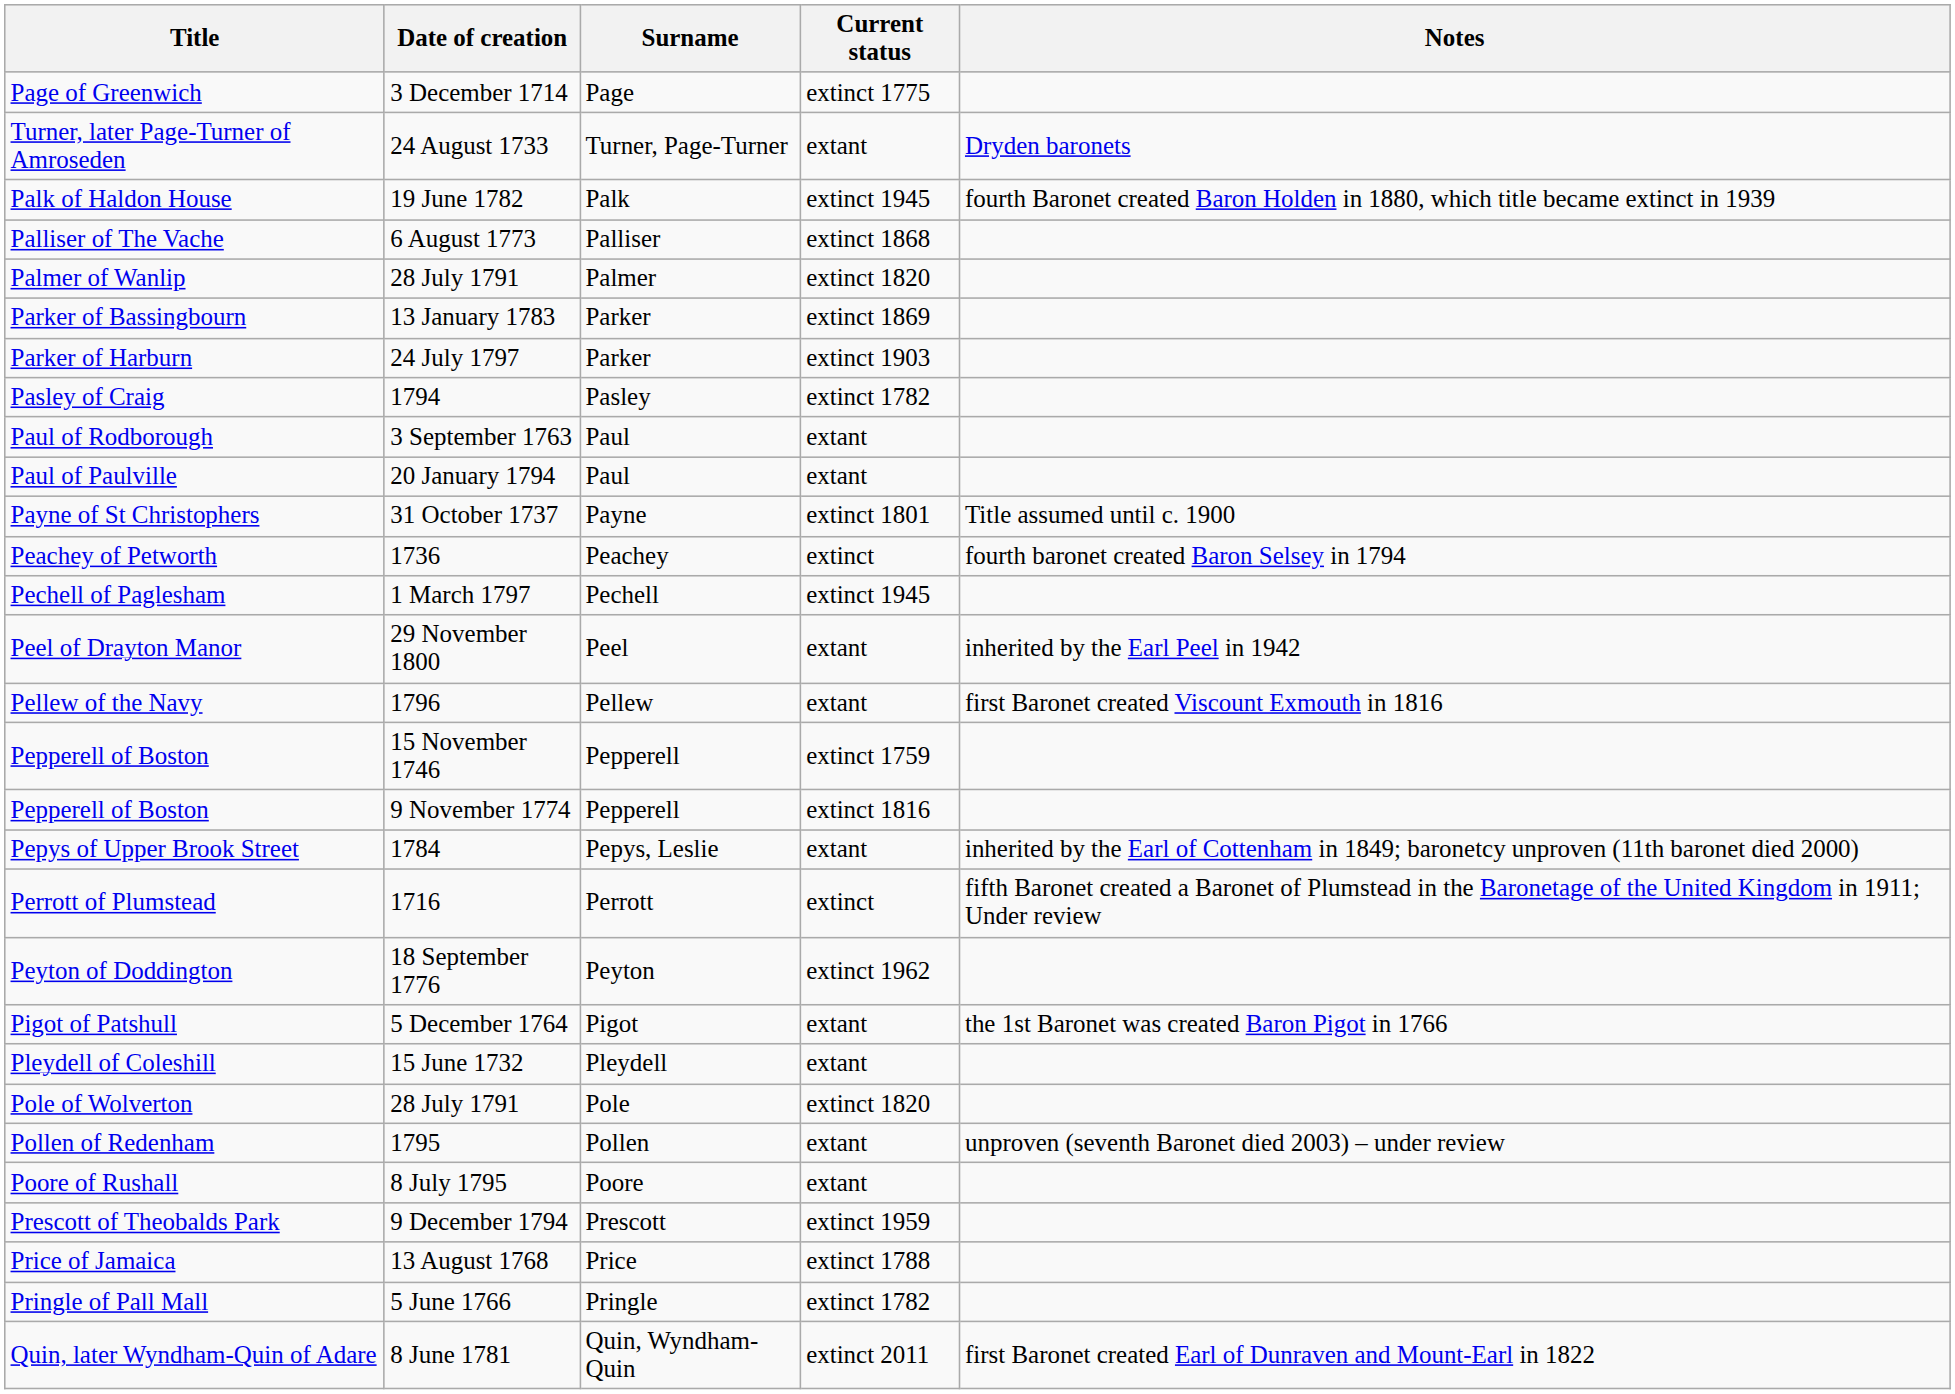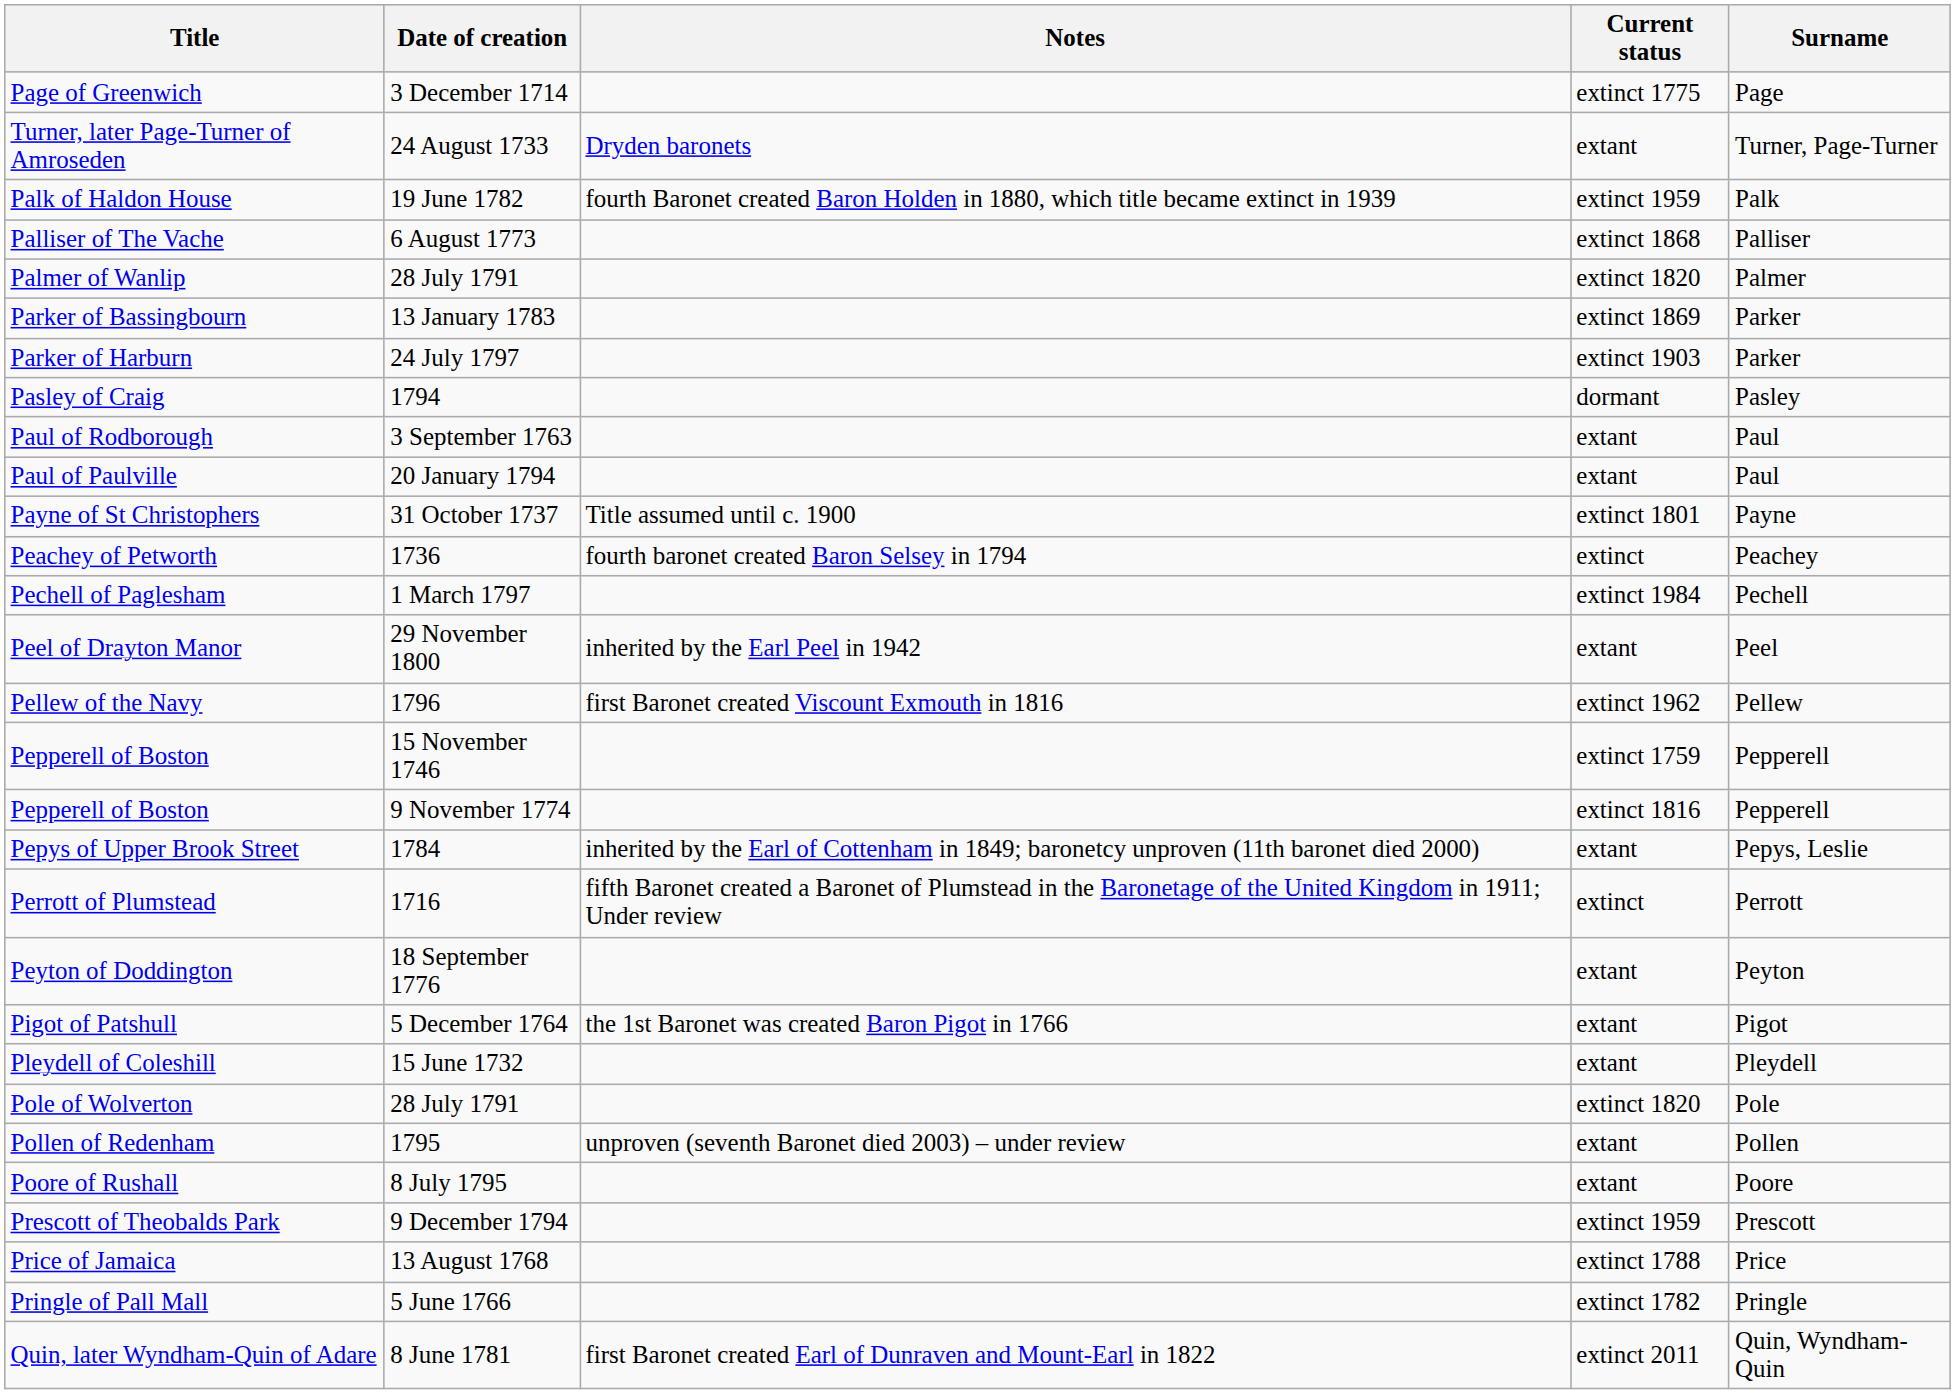columns swapped: Surname <-> Notes
Palk of Haldon House | Current status: extinct 1945 -> extinct 1959
Pasley of Craig | Current status: extinct 1782 -> dormant
Pechell of Paglesham | Current status: extinct 1945 -> extinct 1984
Pellew of the Navy | Current status: extant -> extinct 1962
Peyton of Doddington | Current status: extinct 1962 -> extant
